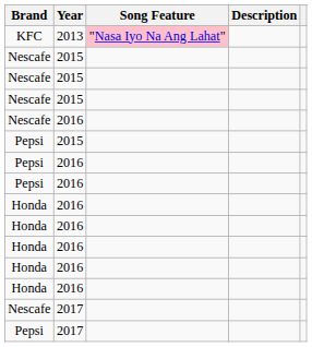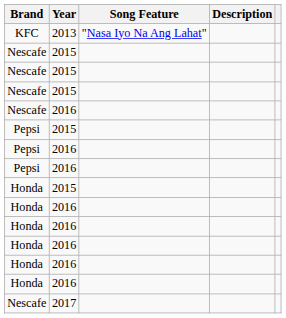KFC | Song Feature: pink background -> no background
+ row: Honda | 2015
- row: Pepsi | 2017
